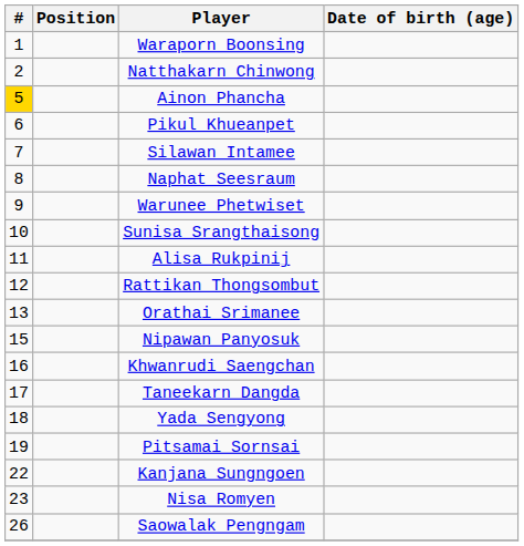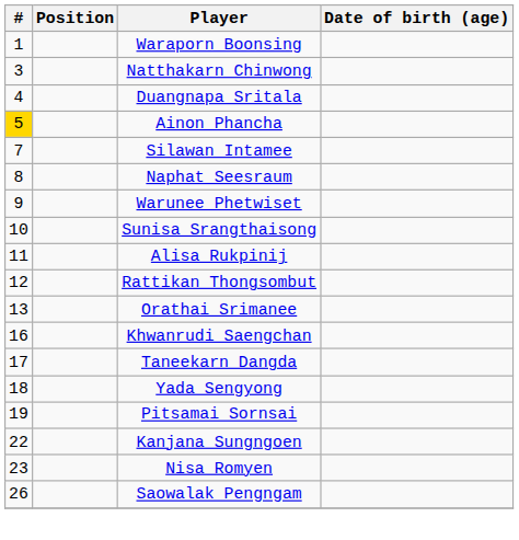Natthakarn Chinwong | #: 2 -> 3
+ row: 4 | Duangnapa Sritala
- row: 6 | Pikul Khueanpet
- row: 15 | Nipawan Panyosuk
